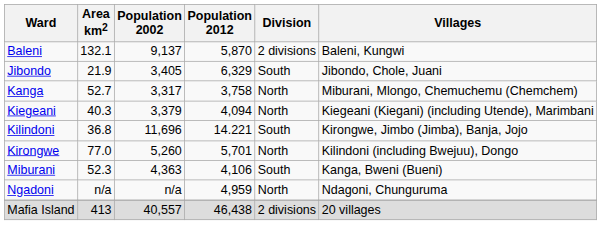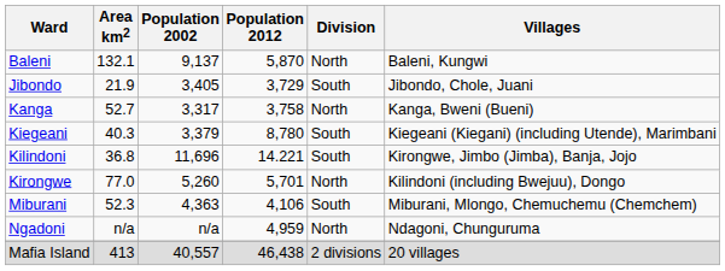Baleni | Division: 2 divisions -> North
Jibondo | Population 2012: 6,329 -> 3,729
Kanga | Villages: Miburani, Mlongo, Chemuchemu (Chemchem) -> Kanga, Bweni (Bueni)
Kiegeani | Population 2012: 4,094 -> 8,780
Kiegeani | Division: North -> South
Miburani | Villages: Kanga, Bweni (Bueni) -> Miburani, Mlongo, Chemuchemu (Chemchem)
